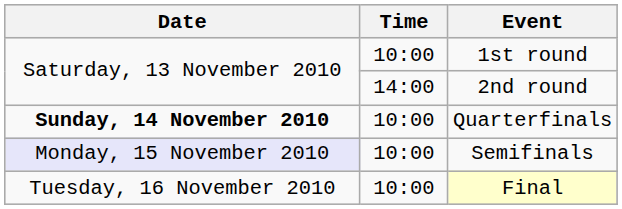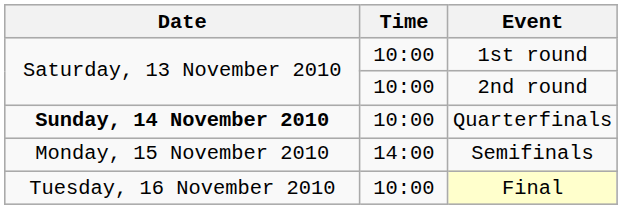2nd round | Time: 14:00 -> 10:00
Semifinals | Date: lavender background -> no background
Semifinals | Time: 10:00 -> 14:00
